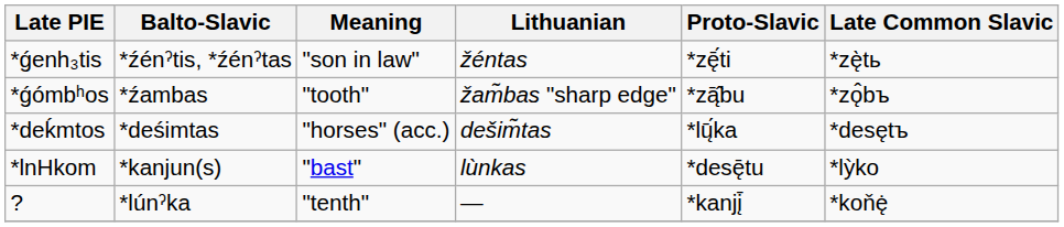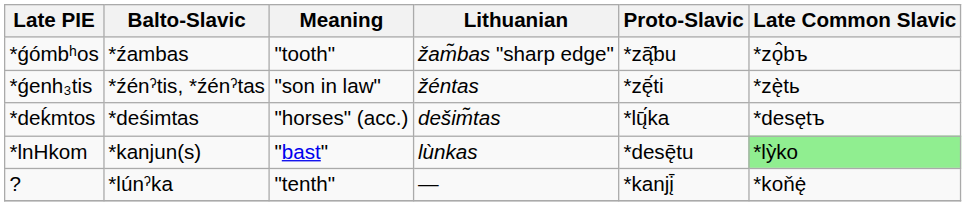rows swapped: *ǵómbʰos <-> *ǵenh₃tis
*lnHkom | Late Common Slavic: no background -> lightgreen background
